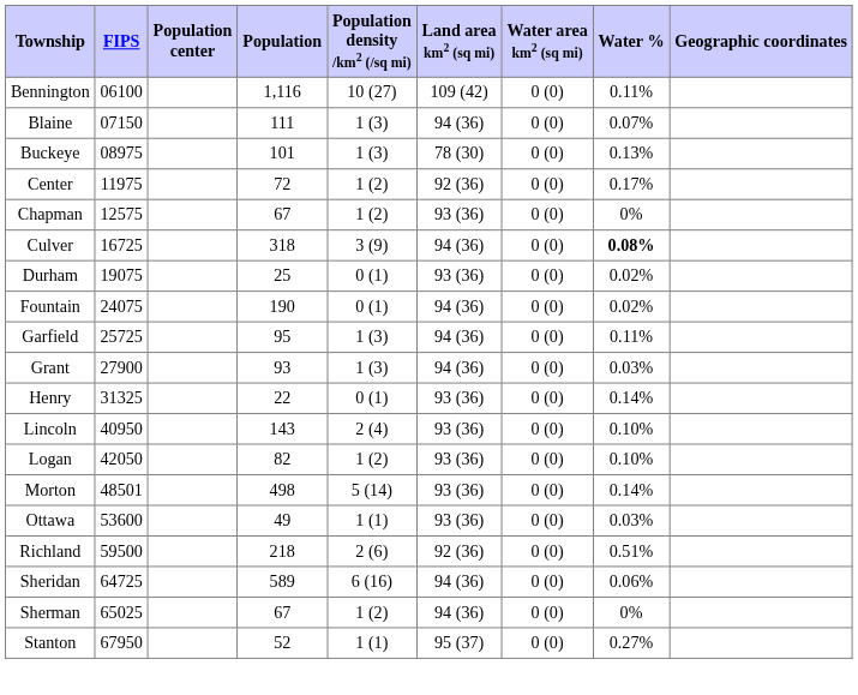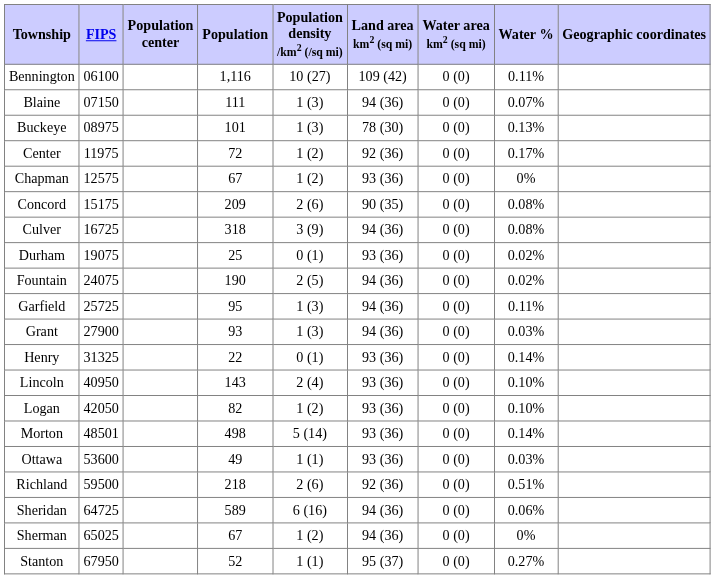+ row: Concord | 15175 | 209 | 2 (6) | 90 (35) | 0 (0) | 0.08%
Culver | Water %: bold -> normal
Fountain | Population density /km2 (/sq mi): 0 (1) -> 2 (5)
